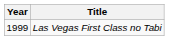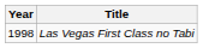Las Vegas First Class no Tabi | Year: 1999 -> 1998
